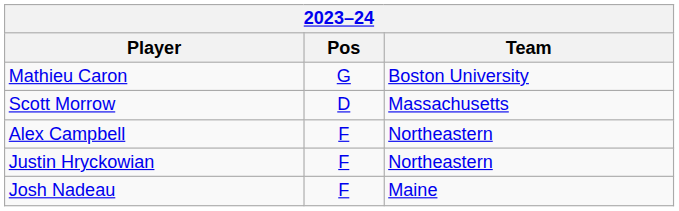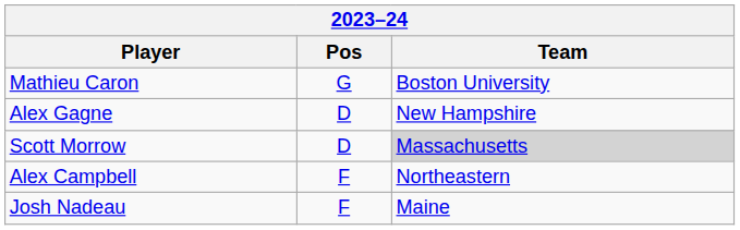+ row: Alex Gagne | D | New Hampshire
Scott Morrow | Team: no background -> lightgrey background
- row: Justin Hryckowian | F | Northeastern
